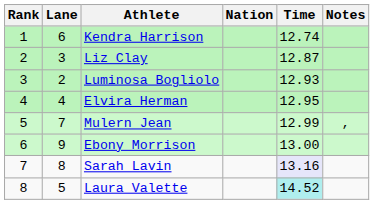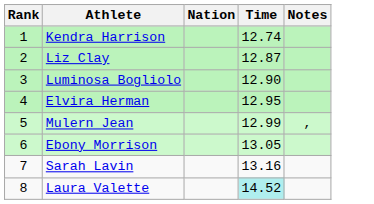- column: Lane | 6 | 3 | 2 | 4 | 7 | 9 | 8 | 5
Luminosa Bogliolo | Time: 12.93 -> 12.90
Ebony Morrison | Time: 13.00 -> 13.05
Sarah Lavin | Time: lavender background -> no background
